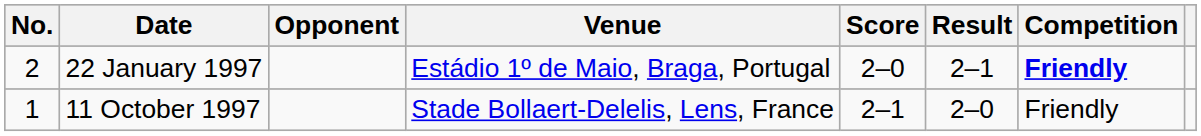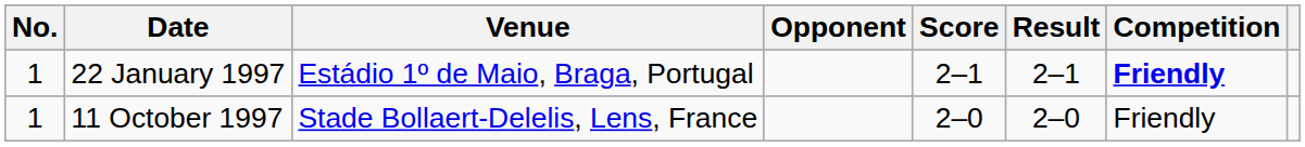columns swapped: Venue <-> Opponent
22 January 1997 | No.: 2 -> 1
22 January 1997 | Score: 2–0 -> 2–1
11 October 1997 | Score: 2–1 -> 2–0
